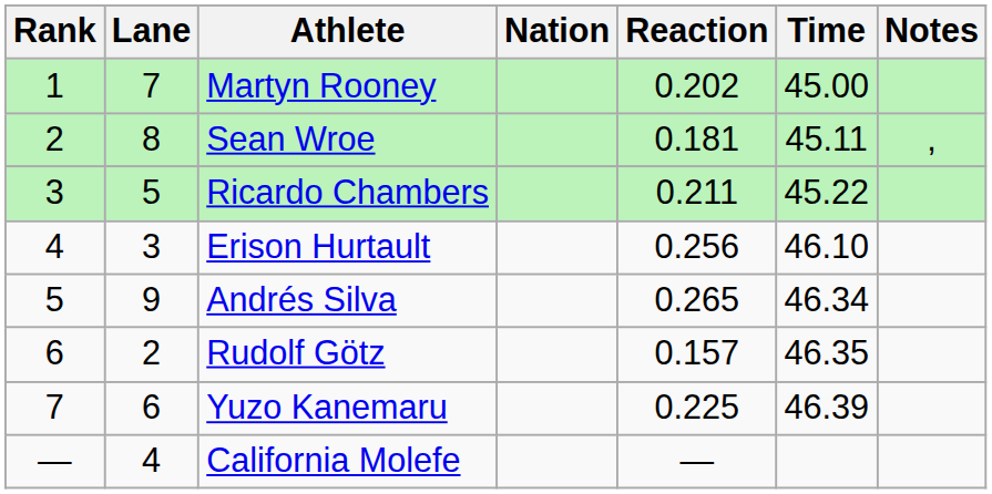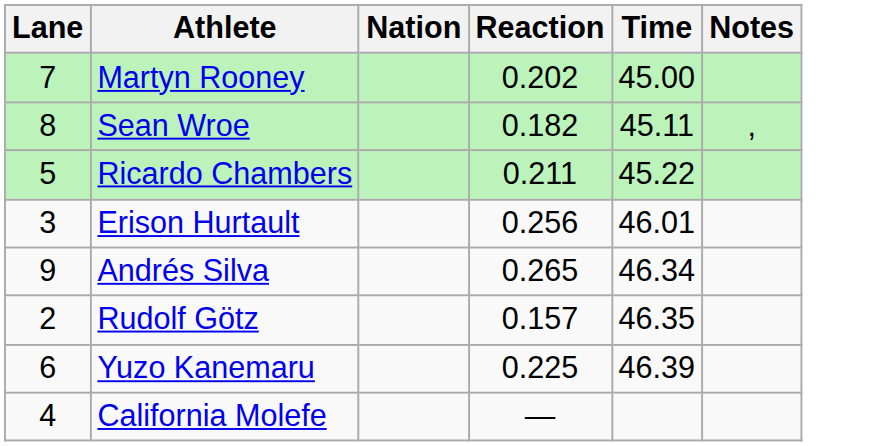- column: Rank | 1 | 2 | 3 | 4 | 5 | 6 | 7 | —
Sean Wroe | Reaction: 0.181 -> 0.182
Erison Hurtault | Time: 46.10 -> 46.01
